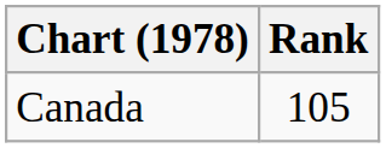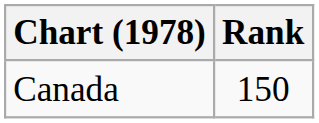Canada | Rank: 105 -> 150
